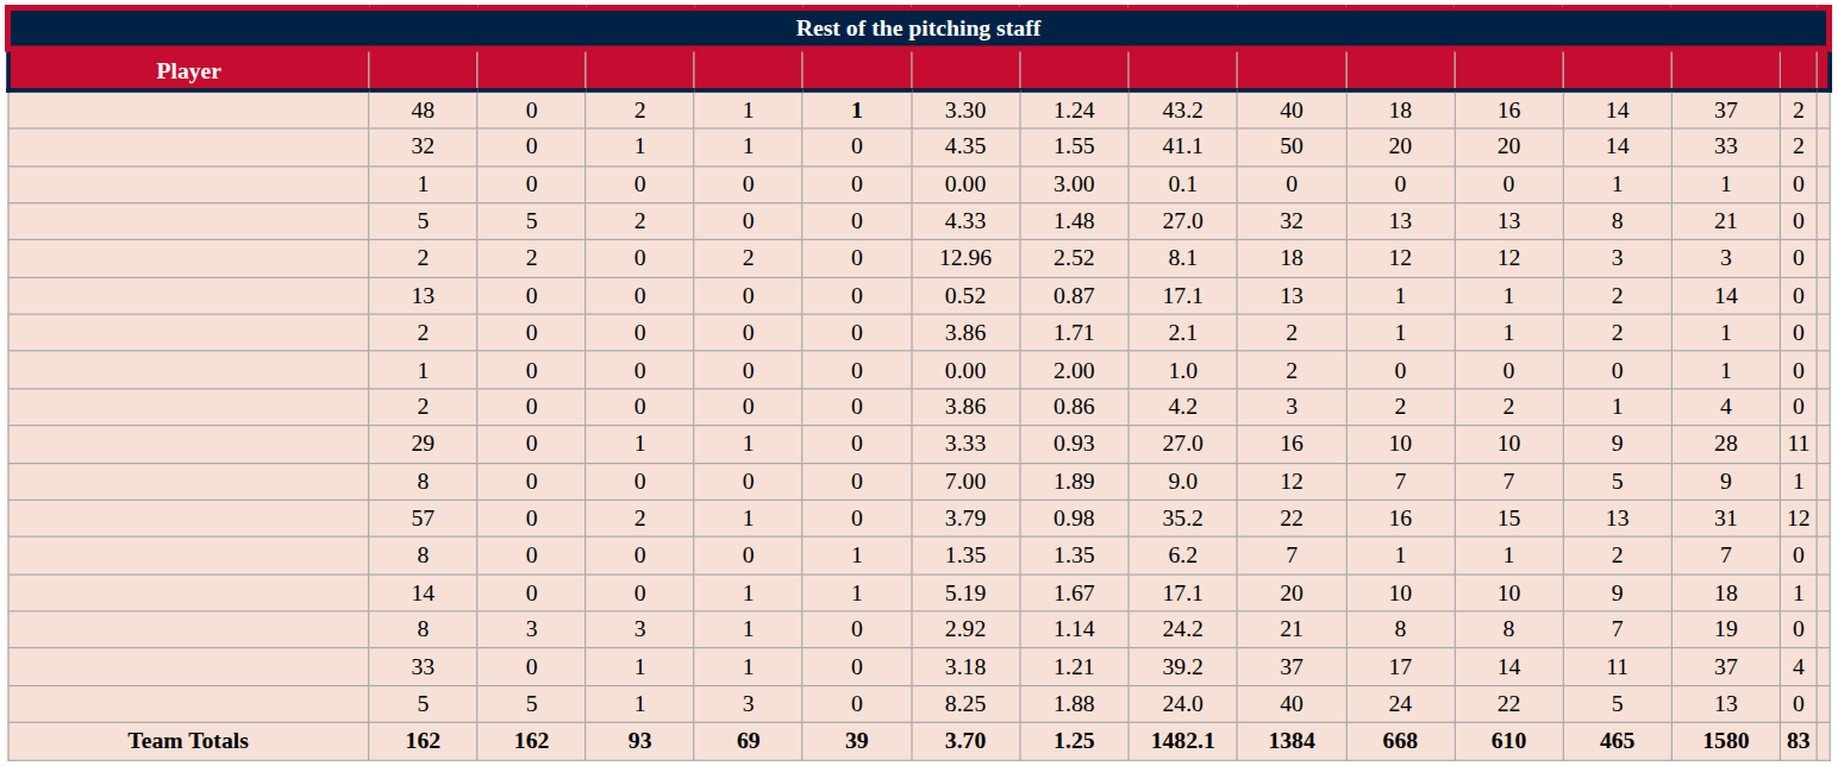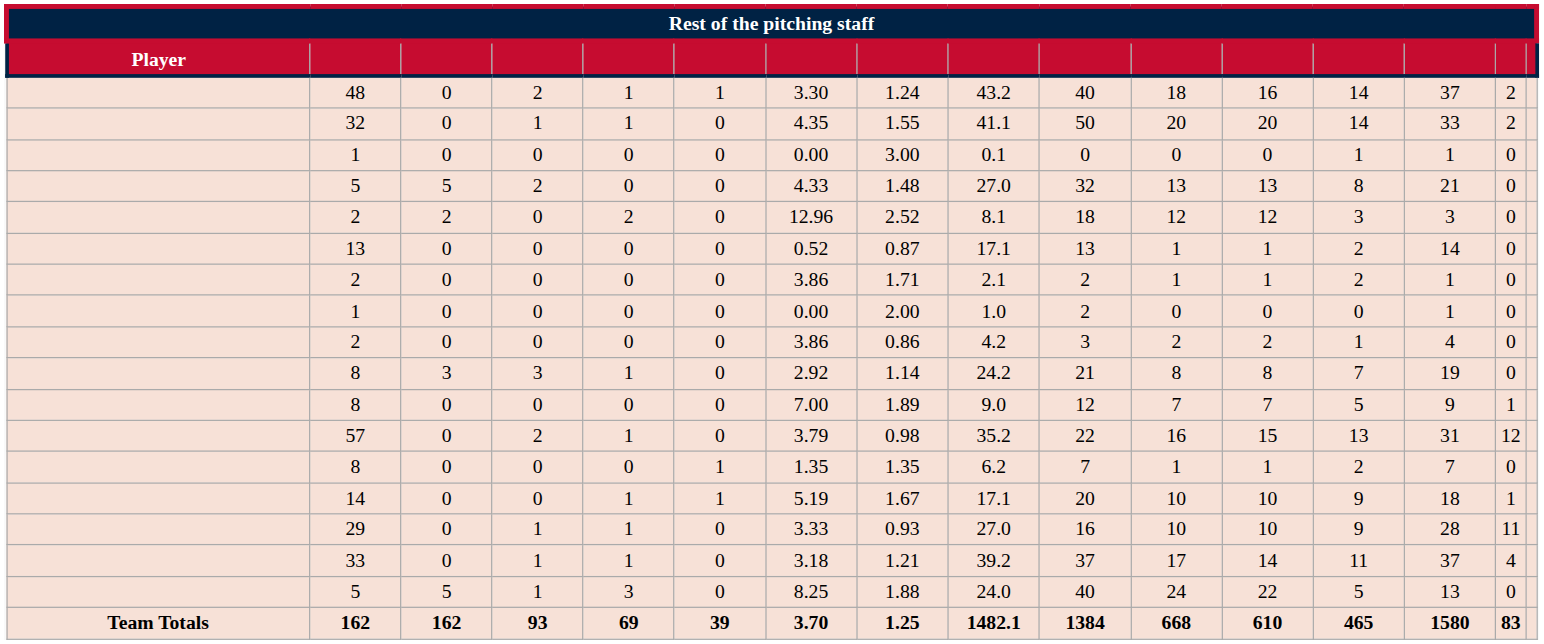48 | column 6: bold -> normal
rows swapped: 29 <-> 8 / 3
